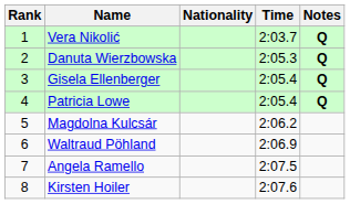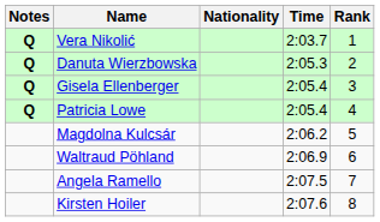columns swapped: Rank <-> Notes
